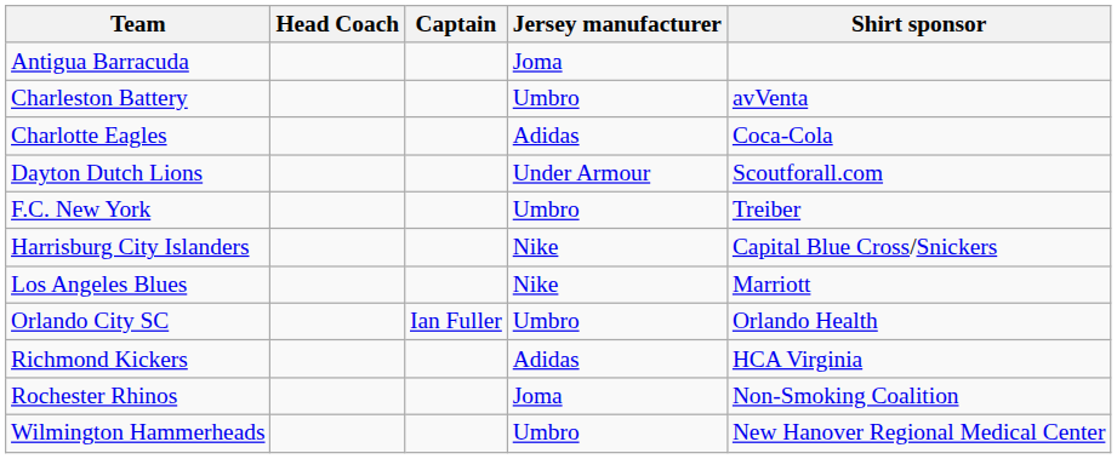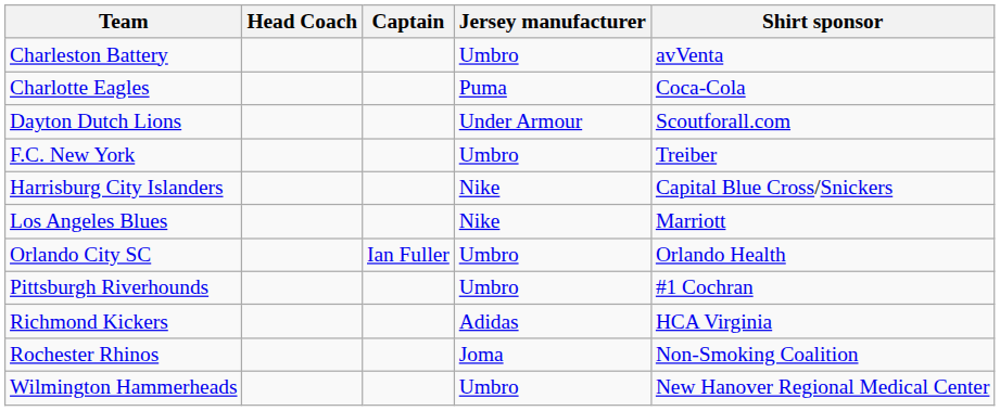- row: Antigua Barracuda | Joma
Charlotte Eagles | Jersey manufacturer: Adidas -> Puma
+ row: Pittsburgh Riverhounds | Umbro | #1 Cochran
